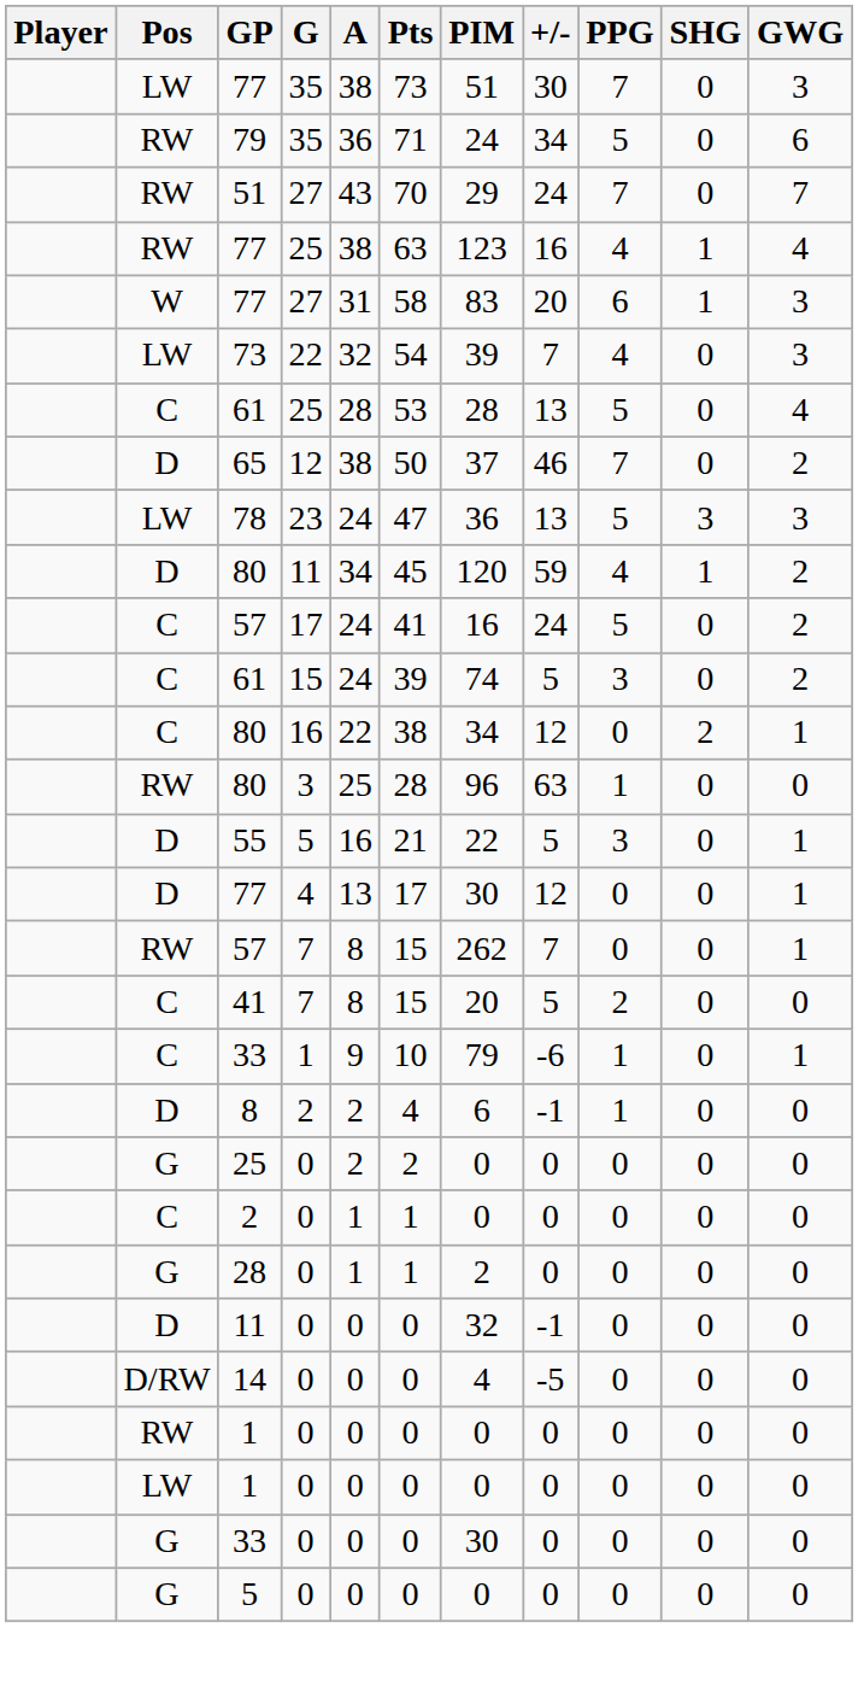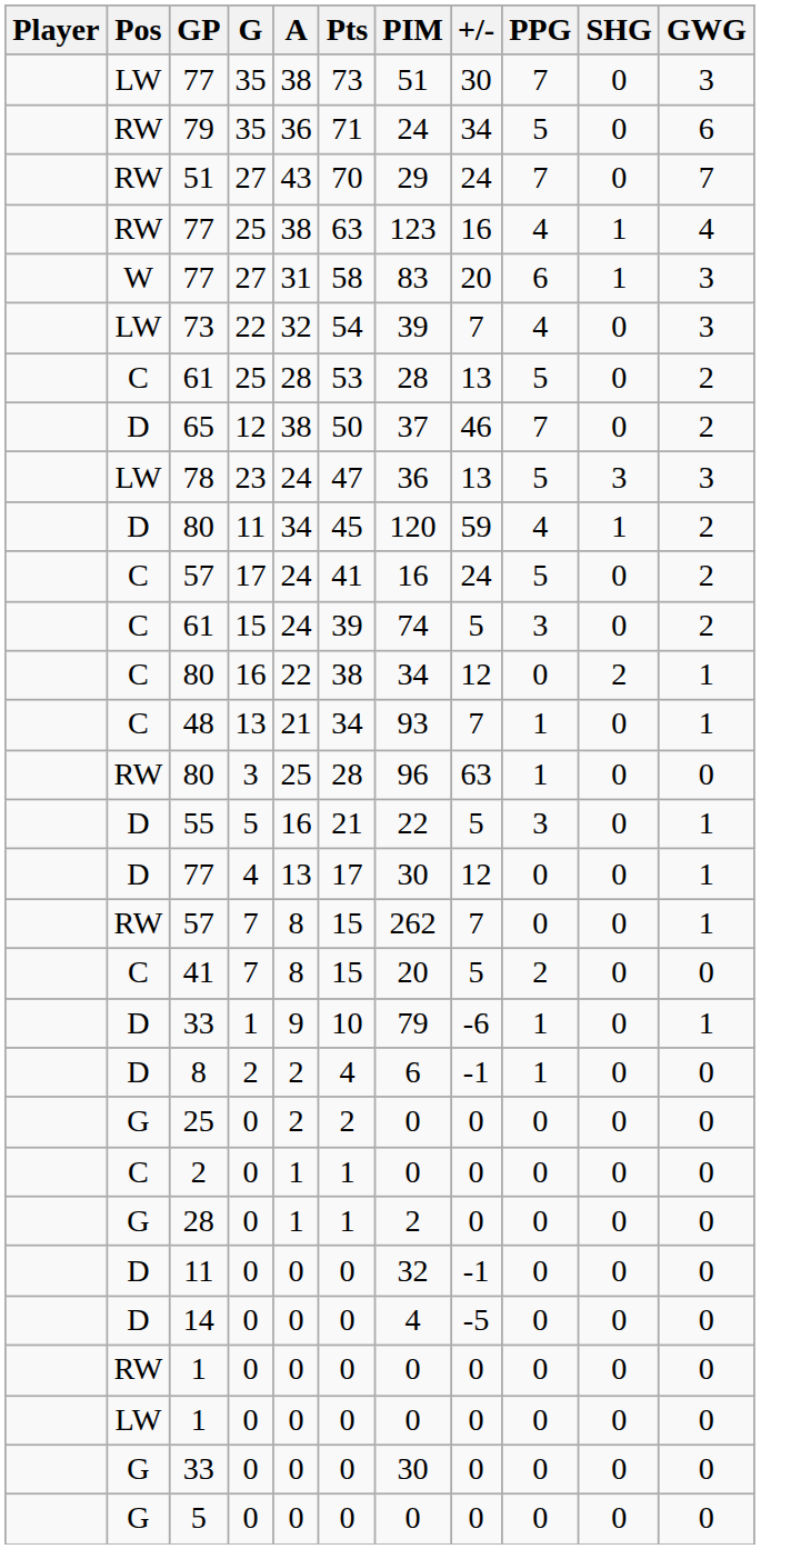61 / 25 | GWG: 4 -> 2
+ row: C | 48 | 13 | 21 | 34 | 93 | 7 | 1 | 0 | 1
33 / 1 | Pos: C -> D
14 | Pos: D/RW -> D
